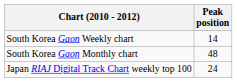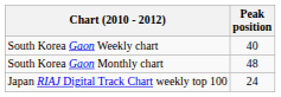South Korea Gaon Weekly chart | Peak position: 14 -> 40
